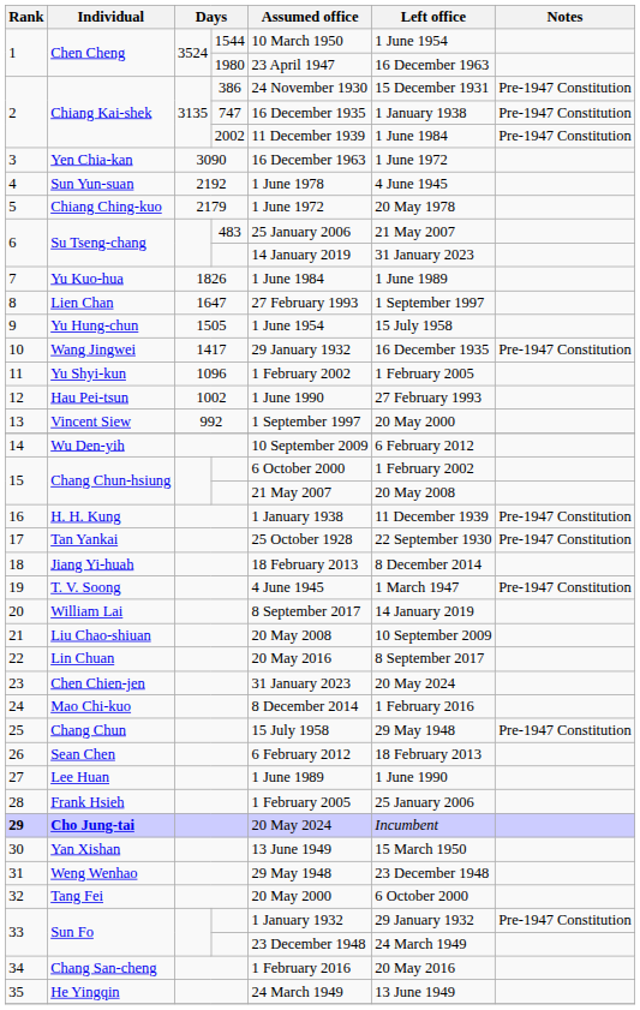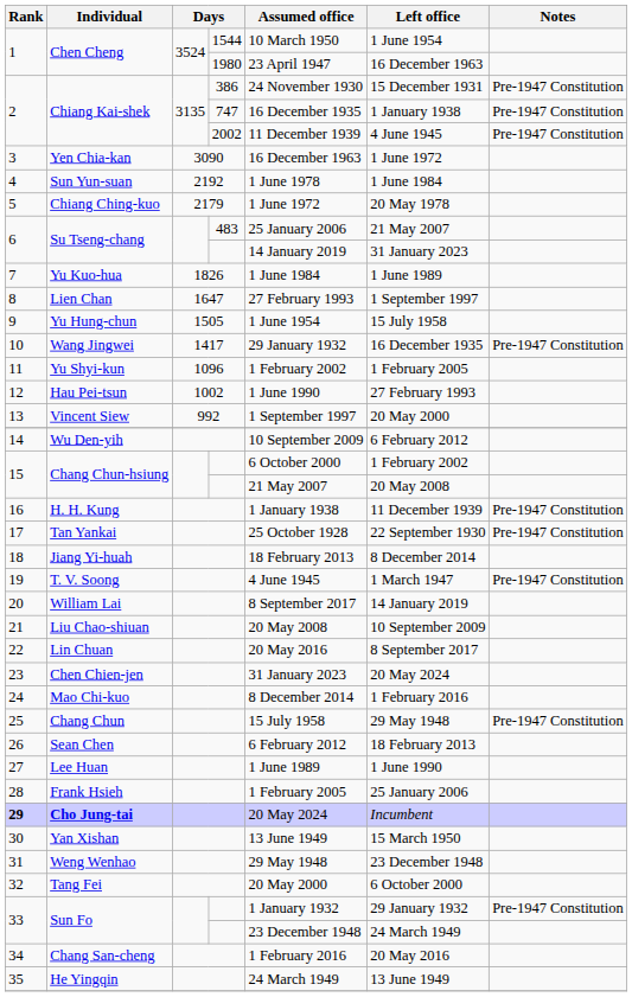2 / 2002 | Left office: 1 June 1984 -> 4 June 1945
4 | Left office: 4 June 1945 -> 1 June 1984
